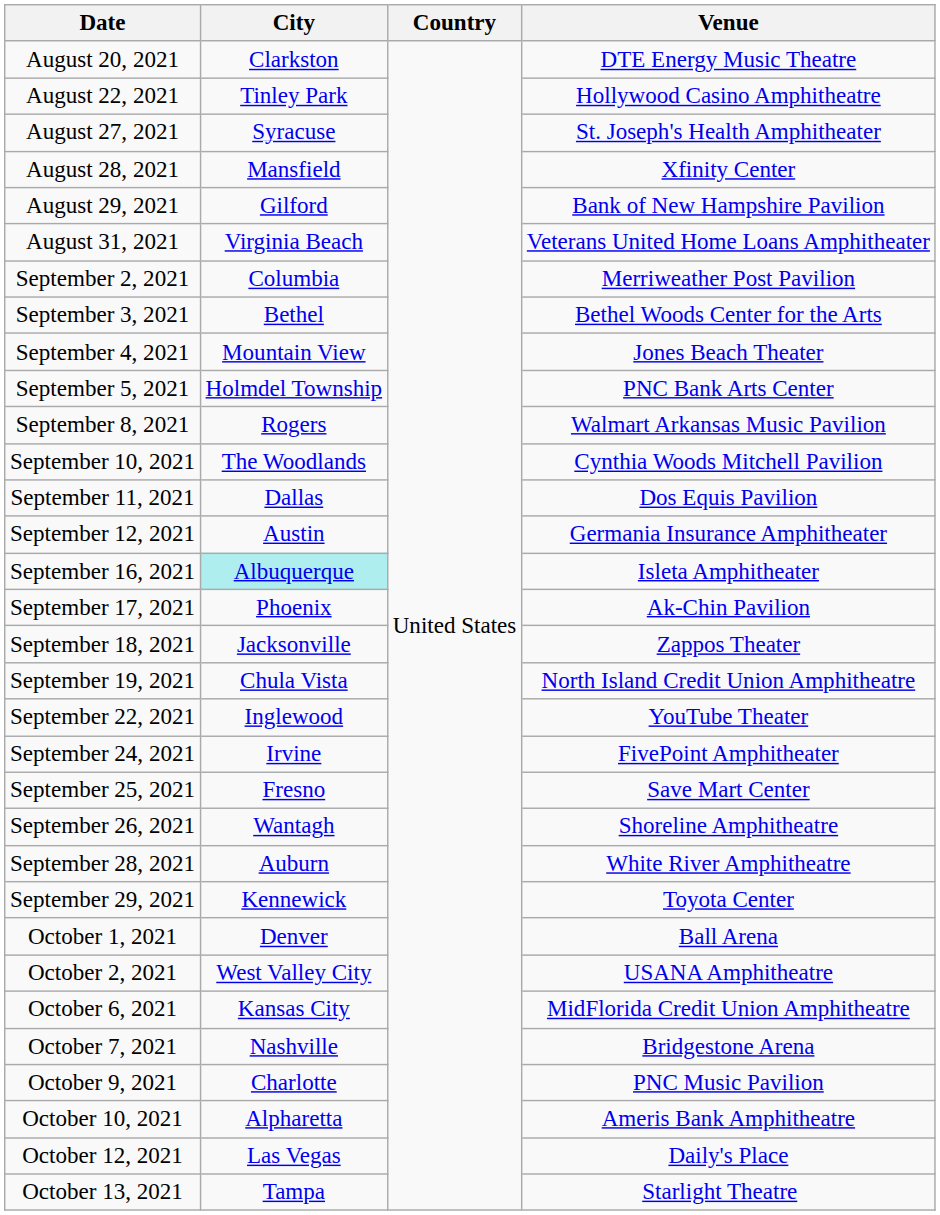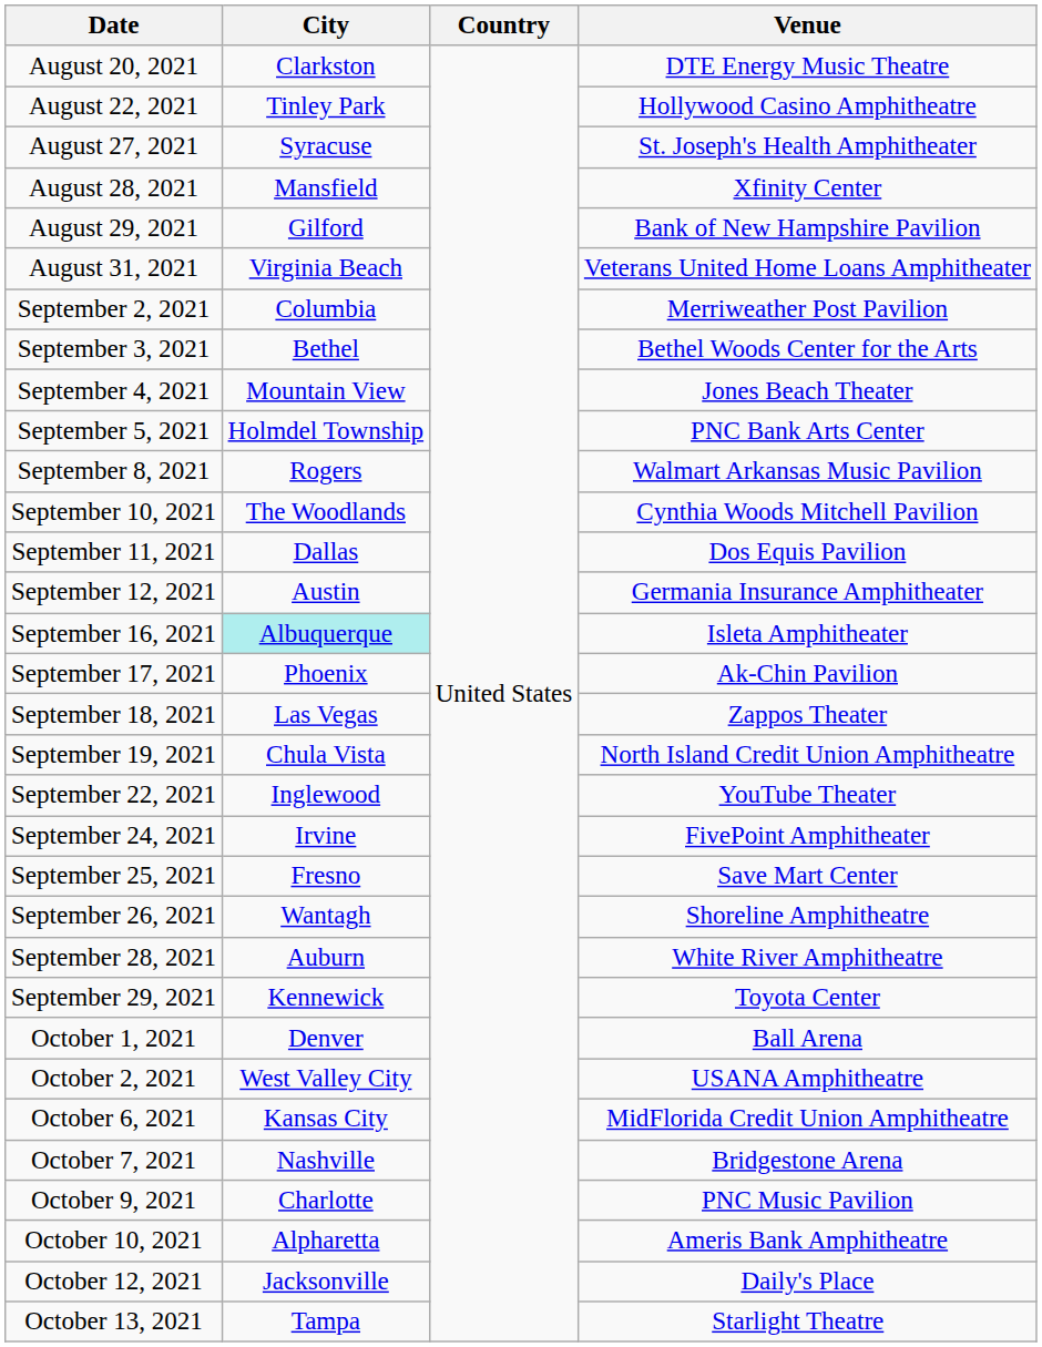September 18, 2021 | City: Jacksonville -> Las Vegas
October 12, 2021 | City: Las Vegas -> Jacksonville
